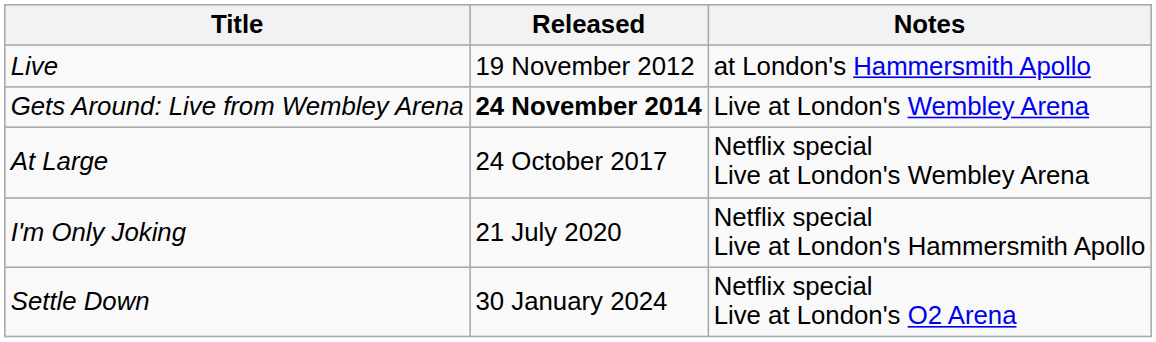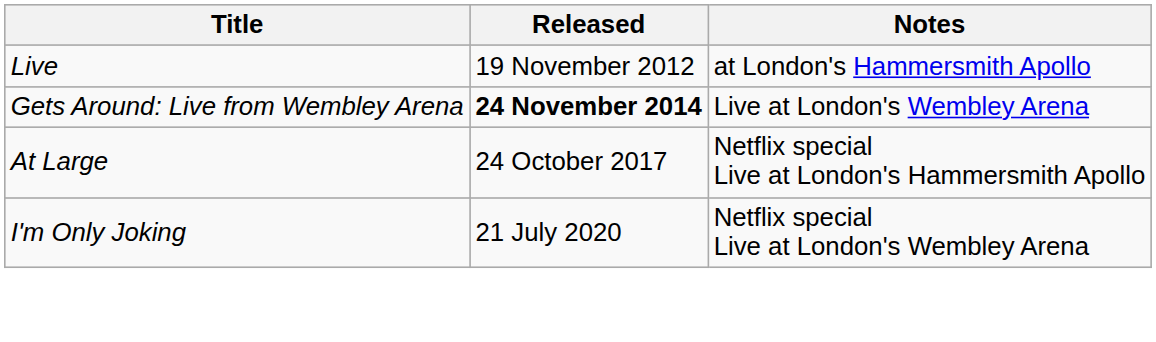At Large | Notes: Netflix special Live at London's Wembley Arena -> Netflix special Live at London's Hammersmith Apollo
I'm Only Joking | Notes: Netflix special Live at London's Hammersmith Apollo -> Netflix special Live at London's Wembley Arena
- row: Settle Down | 30 January 2024 | Netflix special Live at London's O2 Arena
